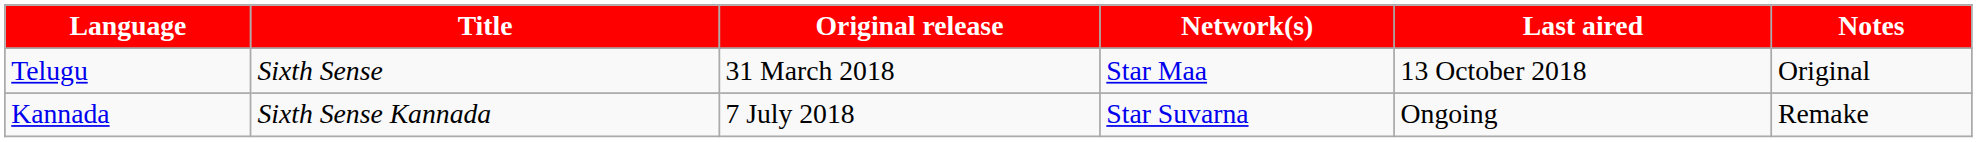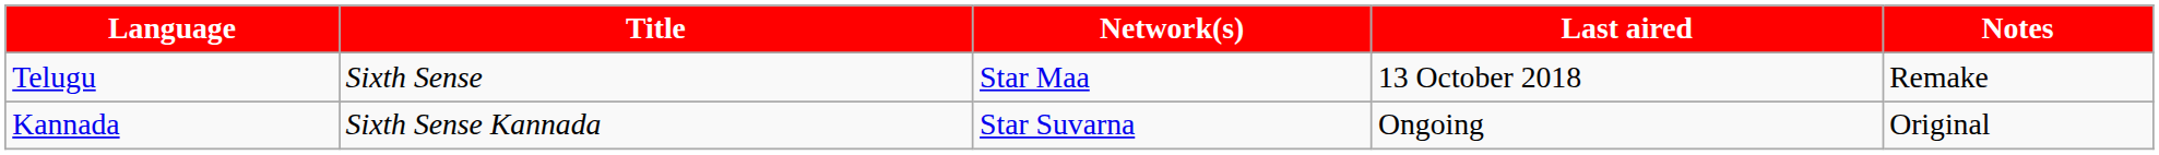- column: Original release | 31 March 2018 | 7 July 2018
Telugu | Notes: Original -> Remake
Kannada | Notes: Remake -> Original
